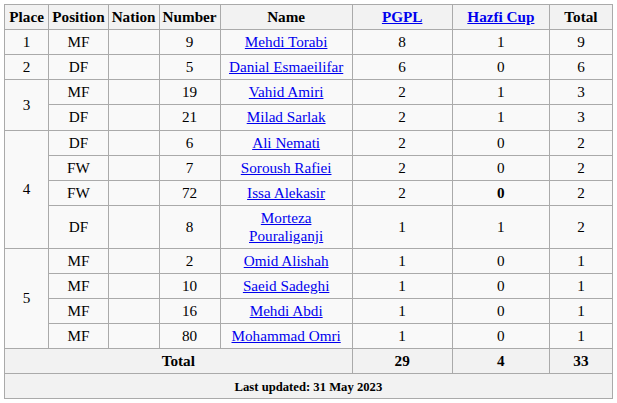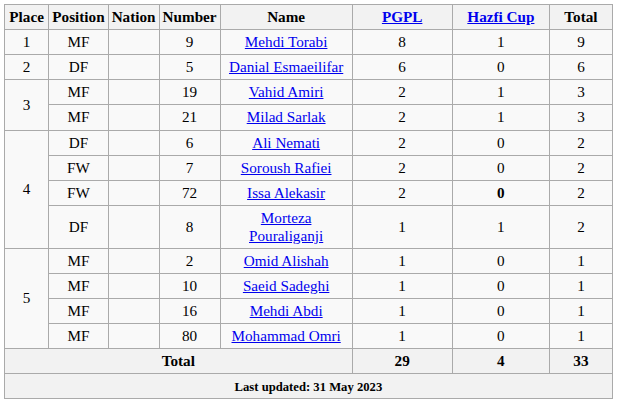21 | Position: DF -> MF
